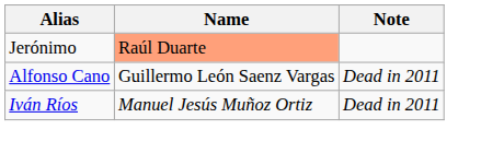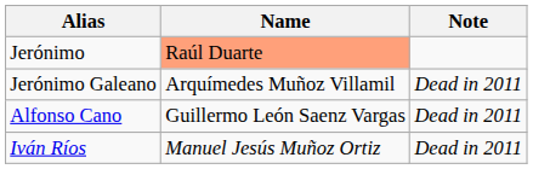+ row: Jerónimo Galeano | Arquímedes Muñoz Villamil | Dead in 2011
